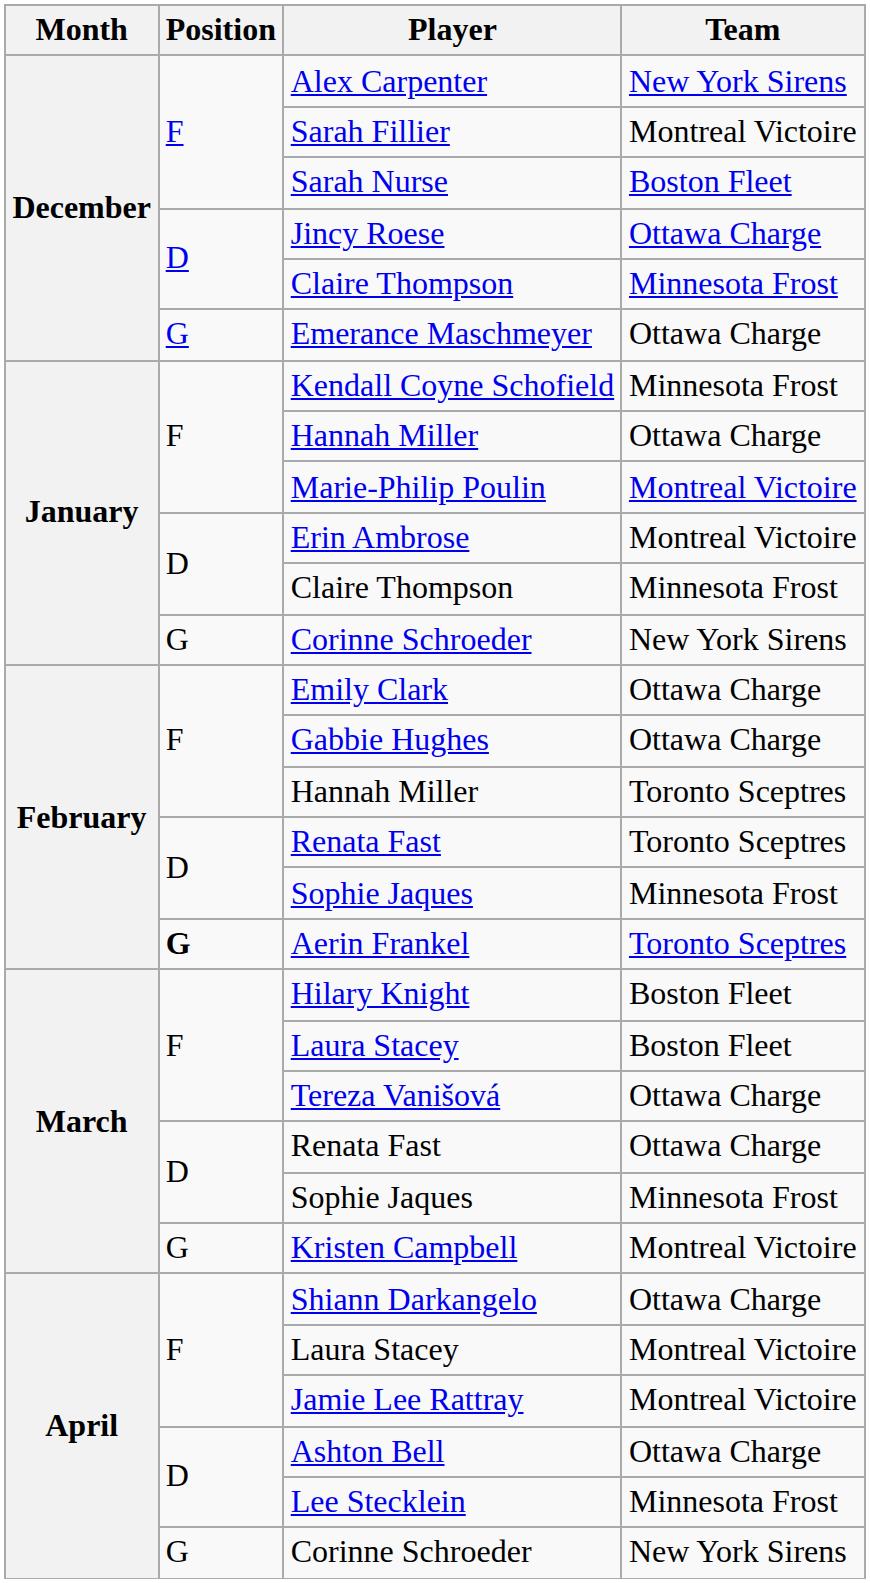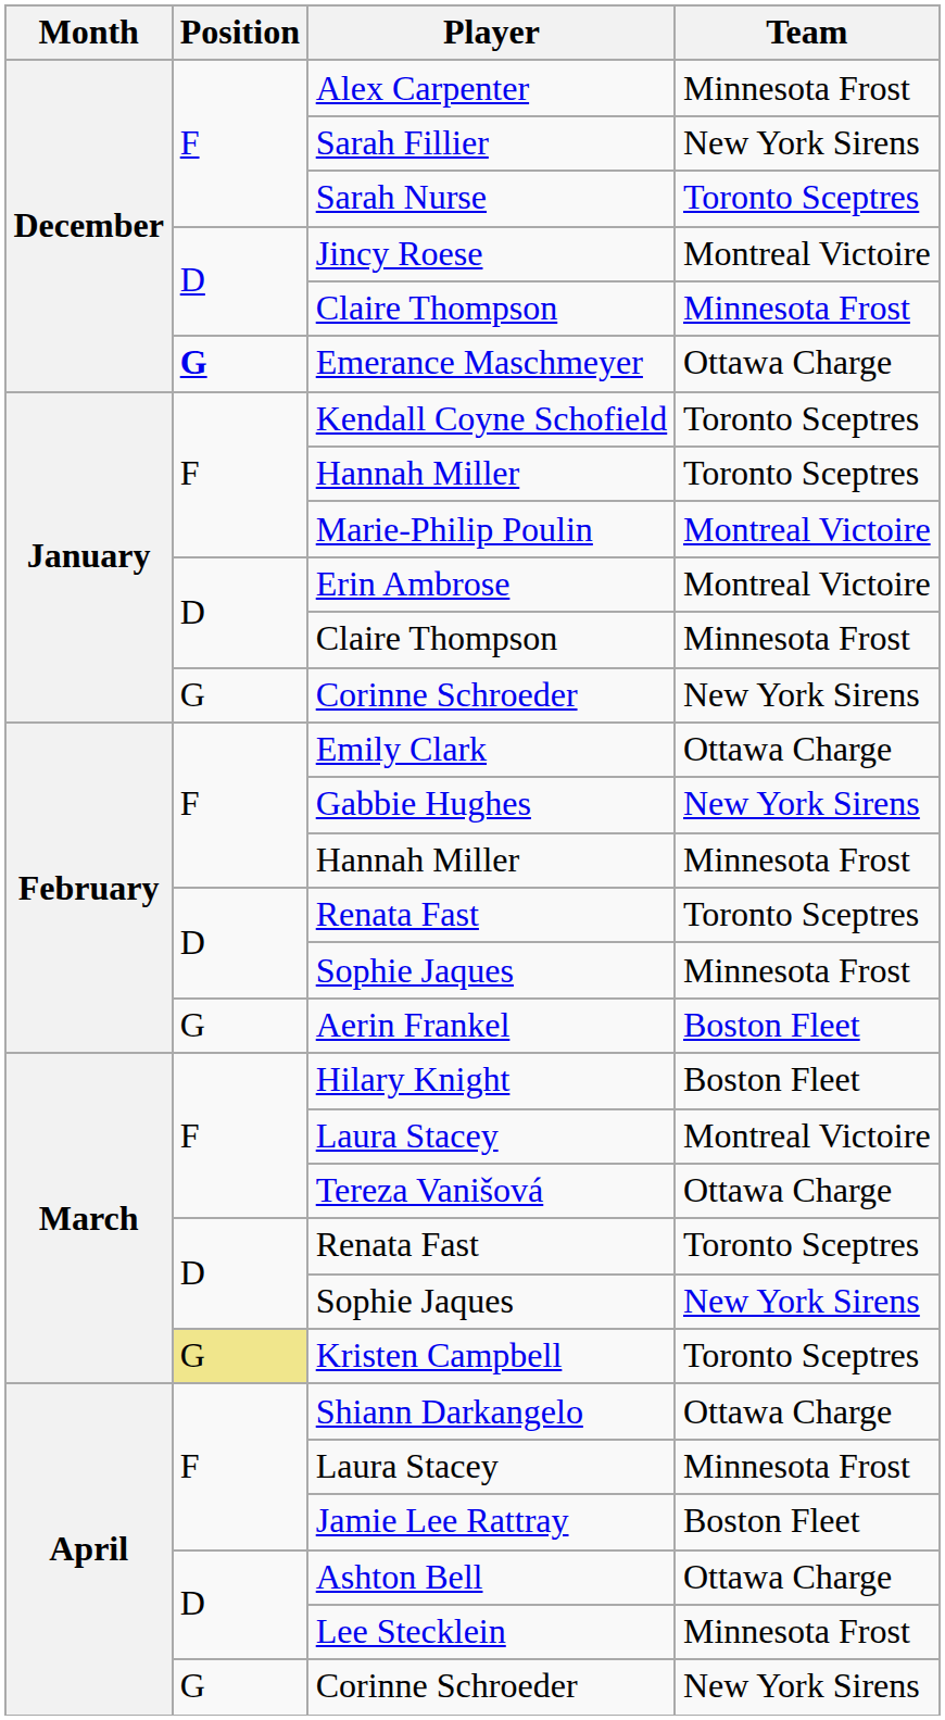Alex Carpenter | Team: New York Sirens -> Minnesota Frost
Sarah Fillier | Team: Montreal Victoire -> New York Sirens
Sarah Nurse | Team: Boston Fleet -> Toronto Sceptres
Jincy Roese | Team: Ottawa Charge -> Montreal Victoire
Emerance Maschmeyer | Position: normal -> bold
Kendall Coyne Schofield | Team: Minnesota Frost -> Toronto Sceptres
January / Hannah Miller | Team: Ottawa Charge -> Toronto Sceptres
Gabbie Hughes | Team: Ottawa Charge -> New York Sirens
February / Hannah Miller | Team: Toronto Sceptres -> Minnesota Frost
Aerin Frankel | Position: bold -> normal
Aerin Frankel | Team: Toronto Sceptres -> Boston Fleet
March / Laura Stacey | Team: Boston Fleet -> Montreal Victoire
March / Renata Fast | Team: Ottawa Charge -> Toronto Sceptres
March / Sophie Jaques | Team: Minnesota Frost -> New York Sirens
Kristen Campbell | Position: no background -> khaki background
Kristen Campbell | Team: Montreal Victoire -> Toronto Sceptres
April / Laura Stacey | Team: Montreal Victoire -> Minnesota Frost
Jamie Lee Rattray | Team: Montreal Victoire -> Boston Fleet
